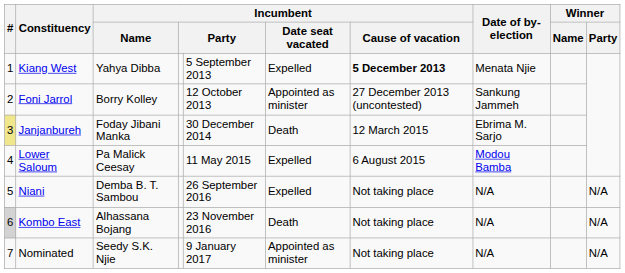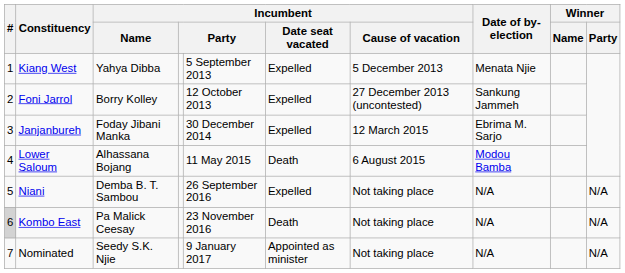Kiang West | Incumbent / Cause of vacation: bold -> normal
Foni Jarrol | Incumbent / Date seat vacated: Appointed as minister -> Expelled
Janjanbureh | #: khaki background -> no background
Janjanbureh | Incumbent / Date seat vacated: Death -> Expelled
Lower Saloum | Incumbent / Name: Pa Malick Ceesay -> Alhassana Bojang
Lower Saloum | Incumbent / Date seat vacated: Expelled -> Death
Kombo East | Incumbent / Name: Alhassana Bojang -> Pa Malick Ceesay
